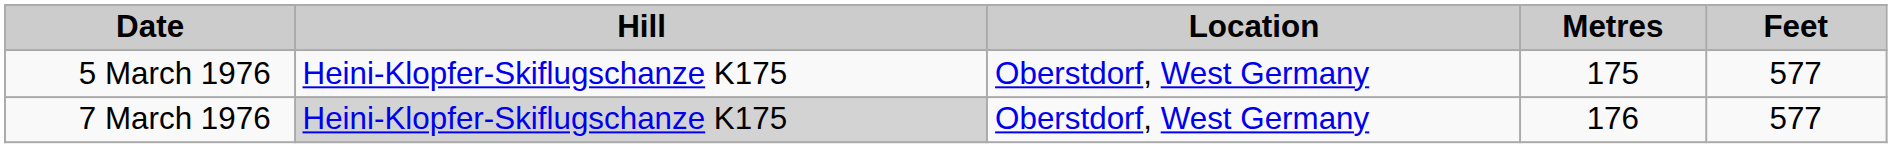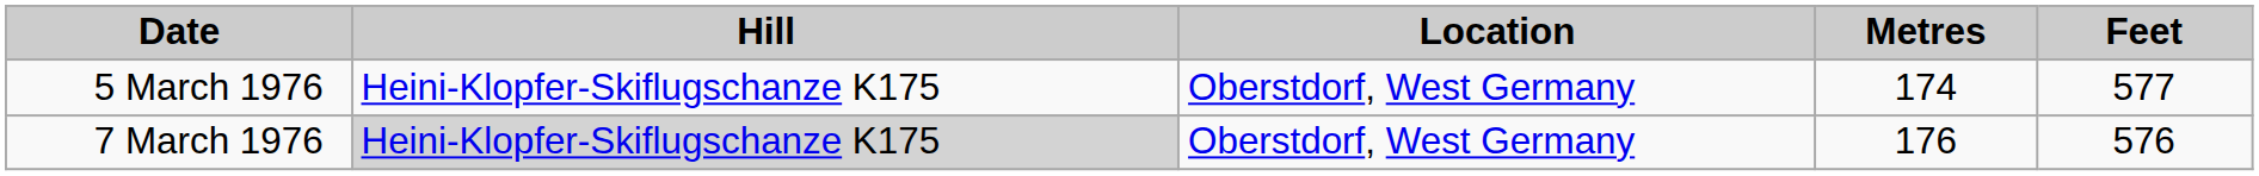5 March 1976 | Metres: 175 -> 174
7 March 1976 | Feet: 577 -> 576
